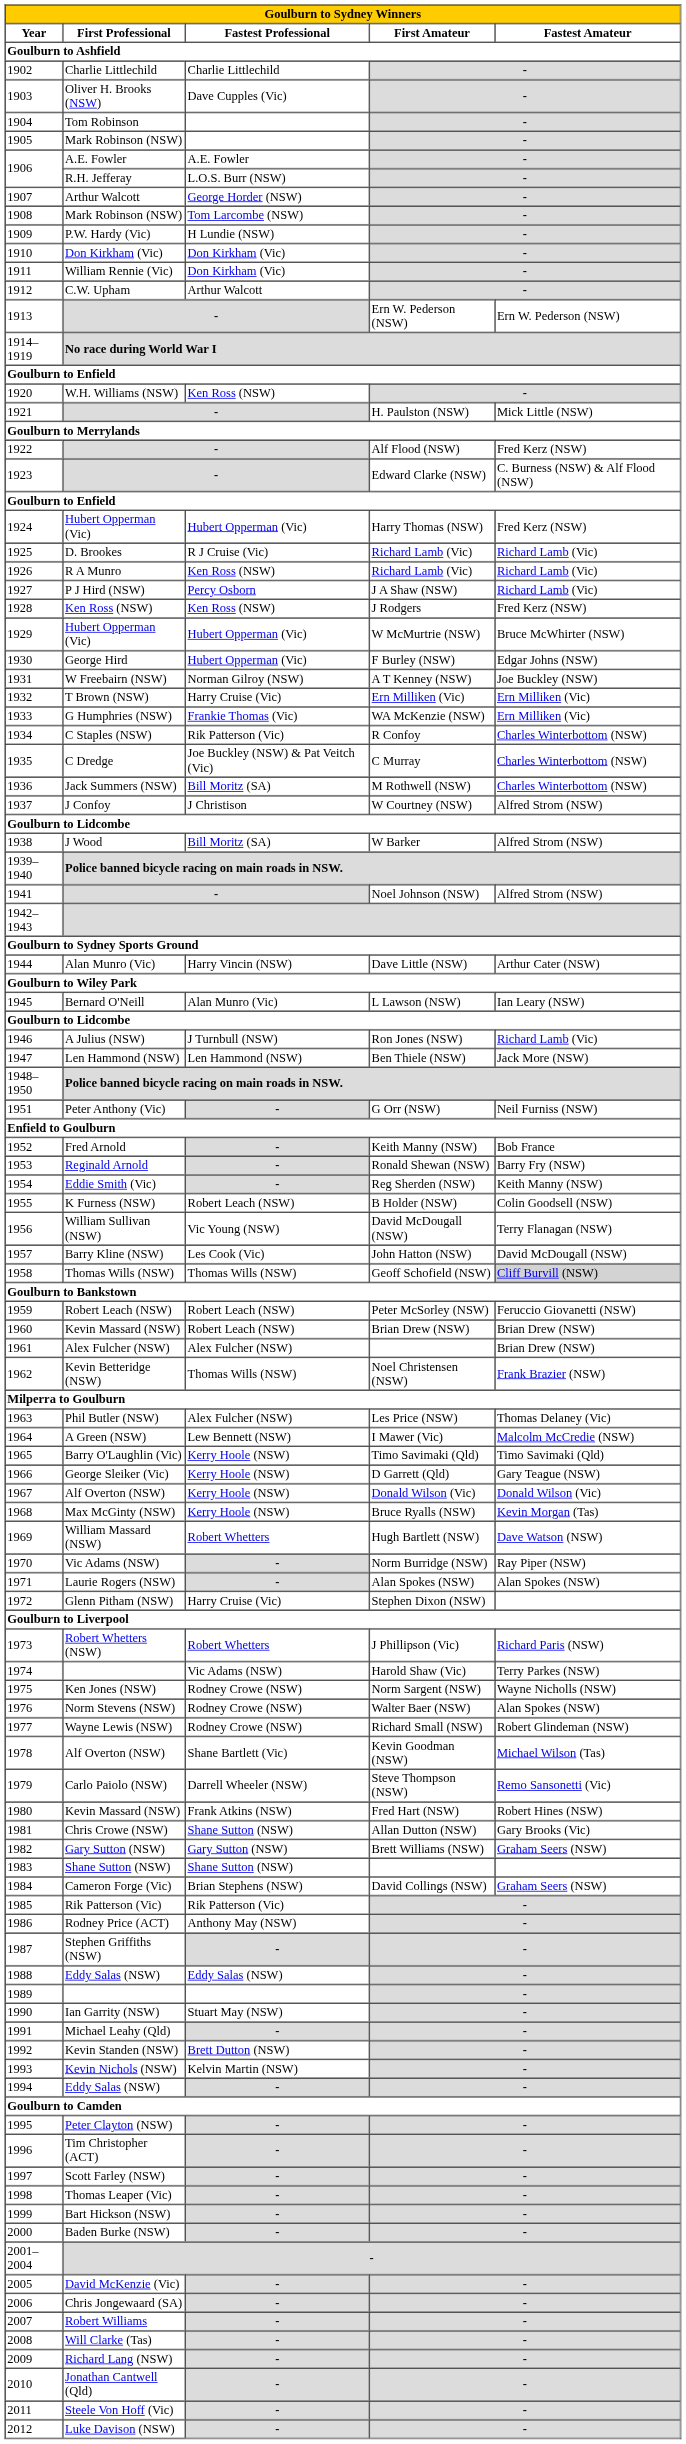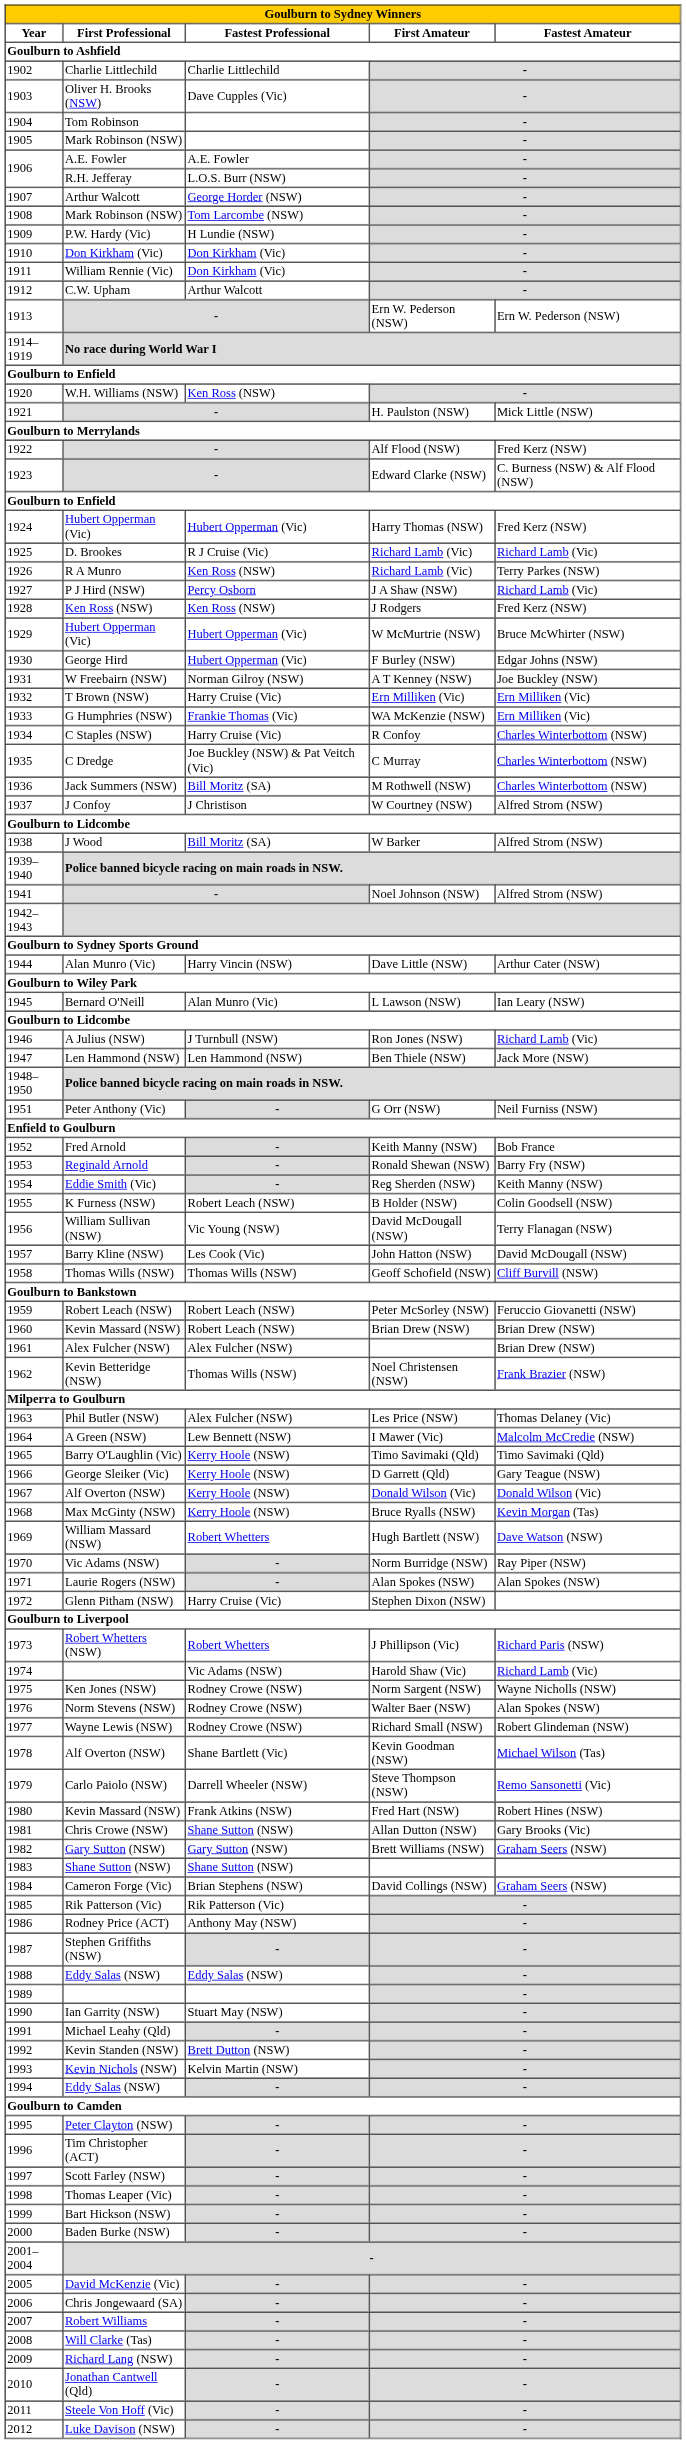1926 | Fastest Amateur: Richard Lamb (Vic) -> Terry Parkes (NSW)
1934 | Fastest Professional: Rik Patterson (Vic) -> Harry Cruise (Vic)
1958 | Fastest Amateur: lightgrey background -> no background
1974 | Fastest Amateur: Terry Parkes (NSW) -> Richard Lamb (Vic)
